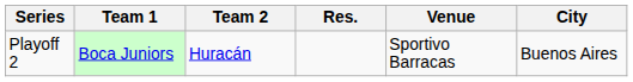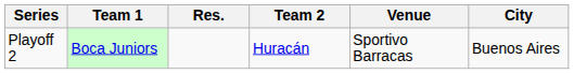columns swapped: Team 2 <-> Res.
